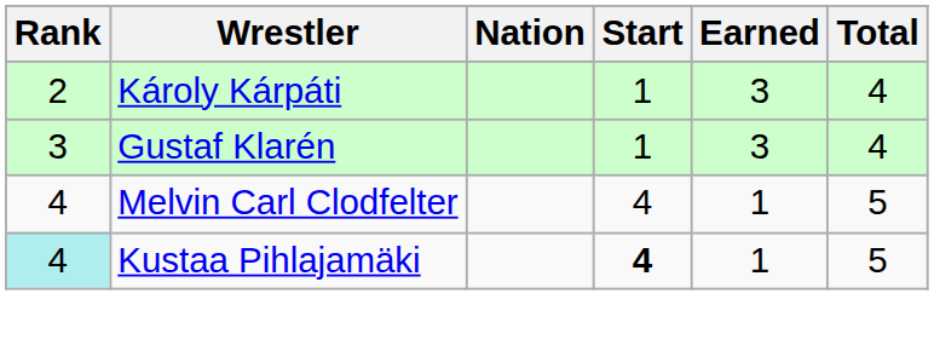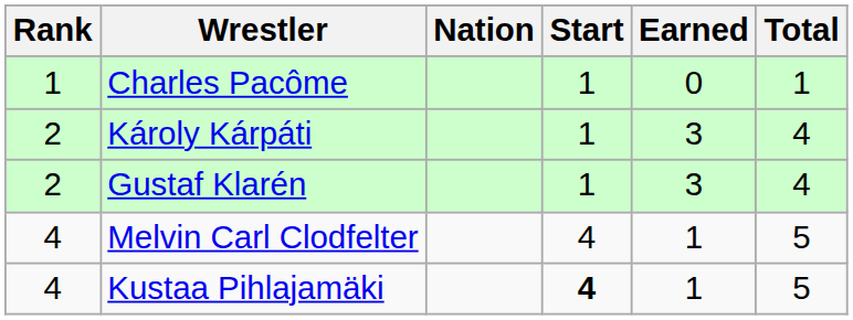+ row: 1 | Charles Pacôme | 1 | 0 | 1
Gustaf Klarén | Rank: 3 -> 2
Kustaa Pihlajamäki | Rank: paleturquoise background -> no background
